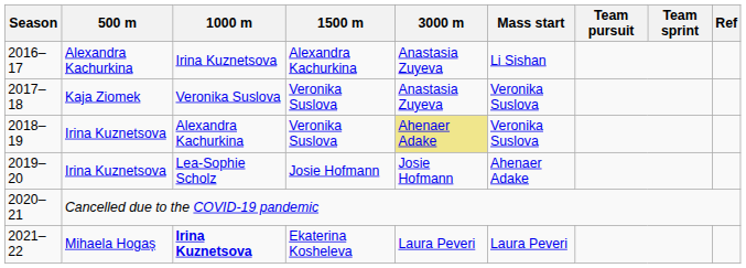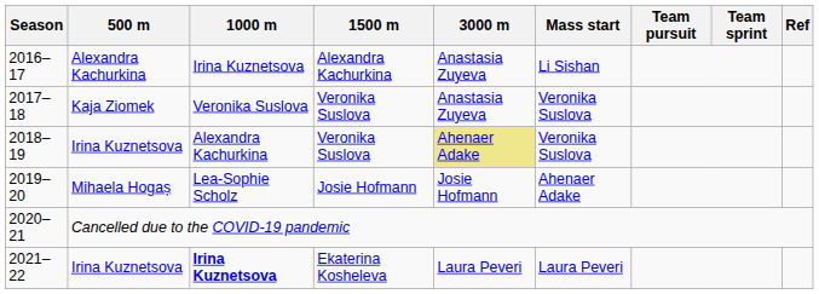2019–20 | 500 m: Irina Kuznetsova -> Mihaela Hogaș
2021–22 | 500 m: Mihaela Hogaș -> Irina Kuznetsova
